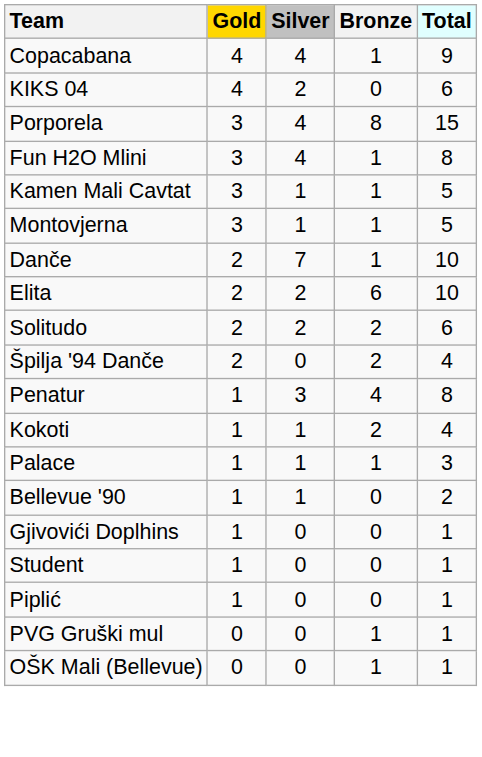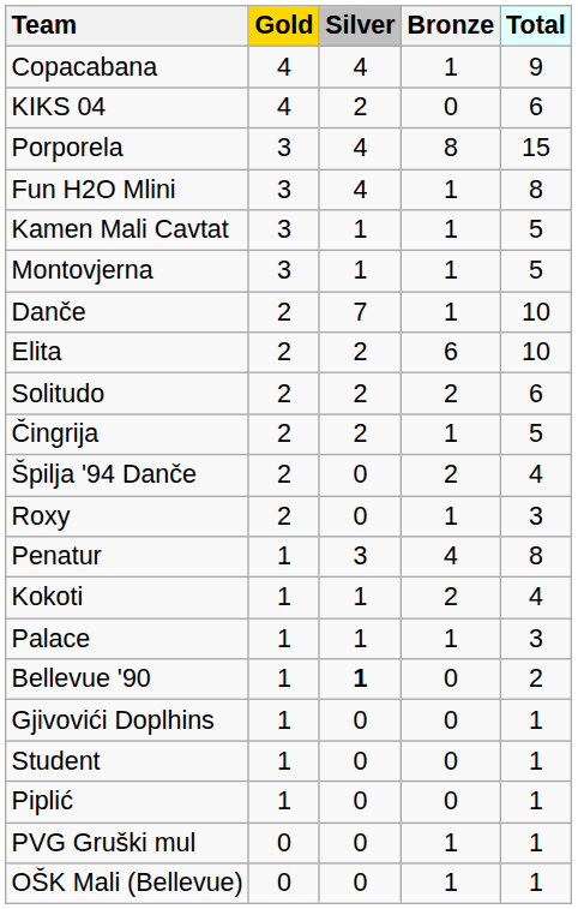+ row: Čingrija | 2 | 2 | 1 | 5
+ row: Roxy | 2 | 0 | 1 | 3
Bellevue '90 | Silver: normal -> bold
